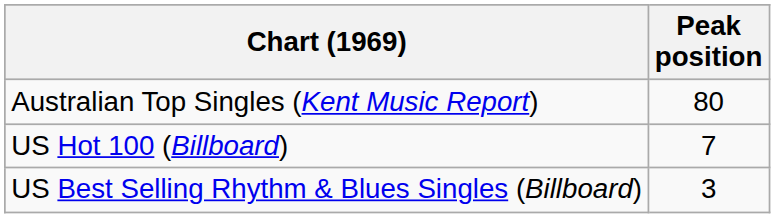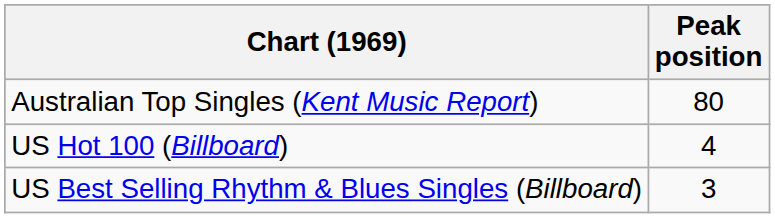US Hot 100 (Billboard) | Peak position: 7 -> 4
